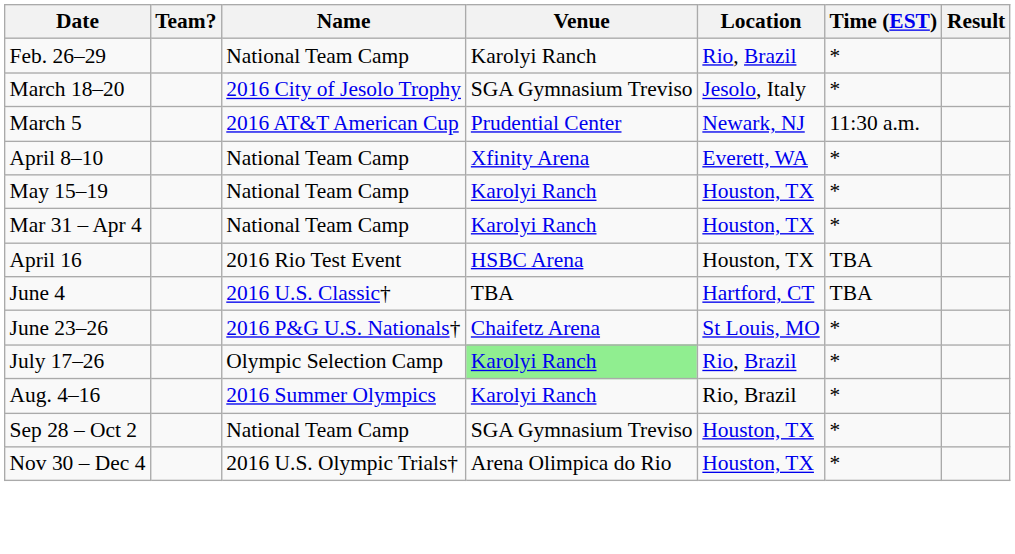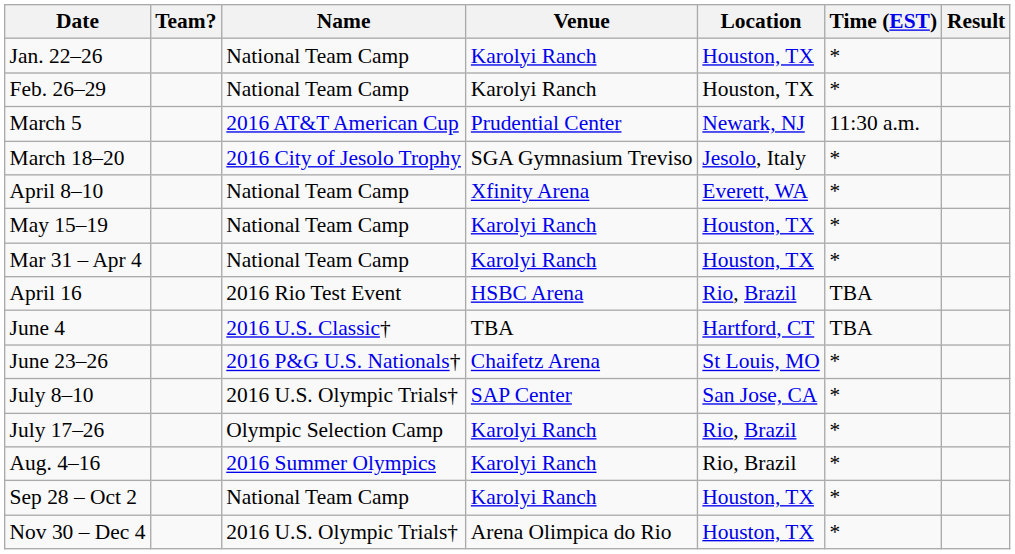+ row: Jan. 22–26 | National Team Camp | Karolyi Ranch | Houston, TX | *
Feb. 26–29 | Location: Rio, Brazil -> Houston, TX
rows swapped: March 5 <-> March 18–20
April 16 | Location: Houston, TX -> Rio, Brazil
+ row: July 8–10 | 2016 U.S. Olympic Trials† | SAP Center | San Jose, CA | *
July 17–26 | Venue: lightgreen background -> no background
Sep 28 – Oct 2 | Venue: SGA Gymnasium Treviso -> Karolyi Ranch
